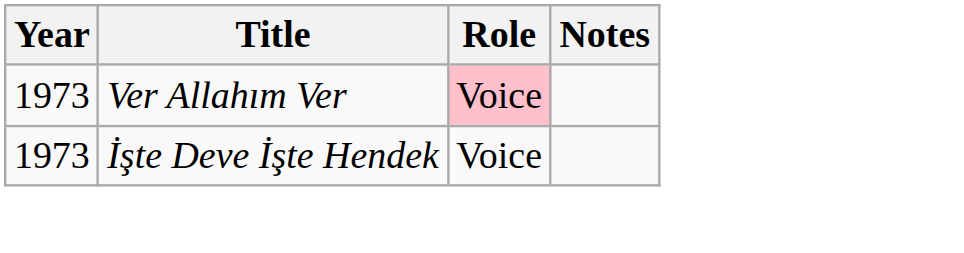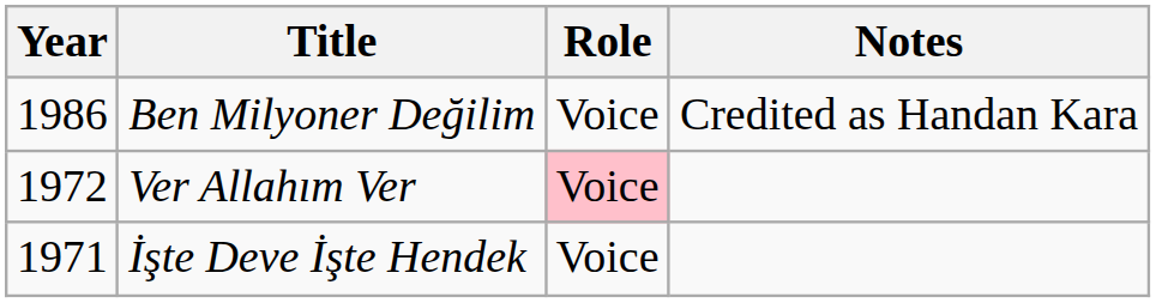+ row: 1986 | Ben Milyoner Değilim | Voice | Credited as Handan Kara
Ver Allahım Ver | Year: 1973 -> 1972
İşte Deve İşte Hendek | Year: 1973 -> 1971
